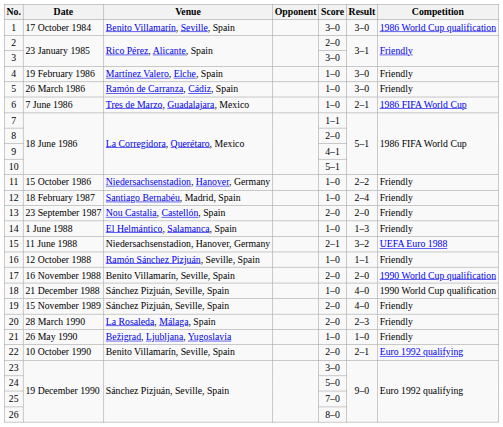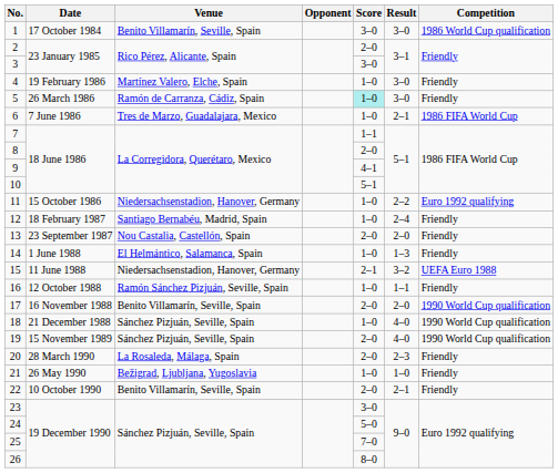5 | Score: no background -> paleturquoise background
11 | Competition: Friendly -> Euro 1992 qualifying
19 | Competition: Friendly -> 1990 World Cup qualification
22 | Competition: Euro 1992 qualifying -> Friendly
